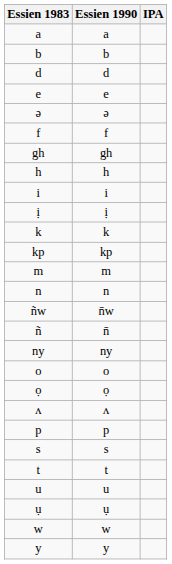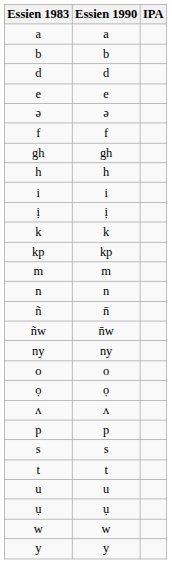rows swapped: ñ <-> ñw
